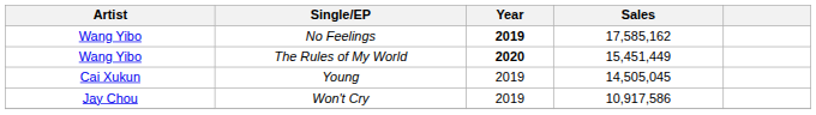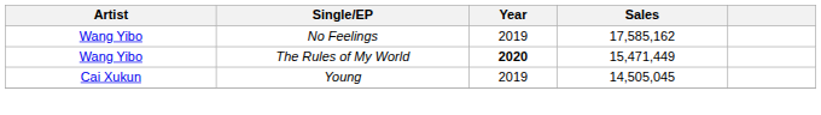No Feelings | Year: bold -> normal
The Rules of My World | Sales: 15,451,449 -> 15,471,449
- row: Jay Chou | Won't Cry | 2019 | 10,917,586
